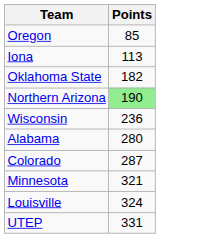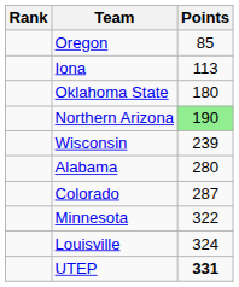+ column: Rank
Oklahoma State | Points: 182 -> 180
Wisconsin | Points: 236 -> 239
Minnesota | Points: 321 -> 322
UTEP | Points: normal -> bold
